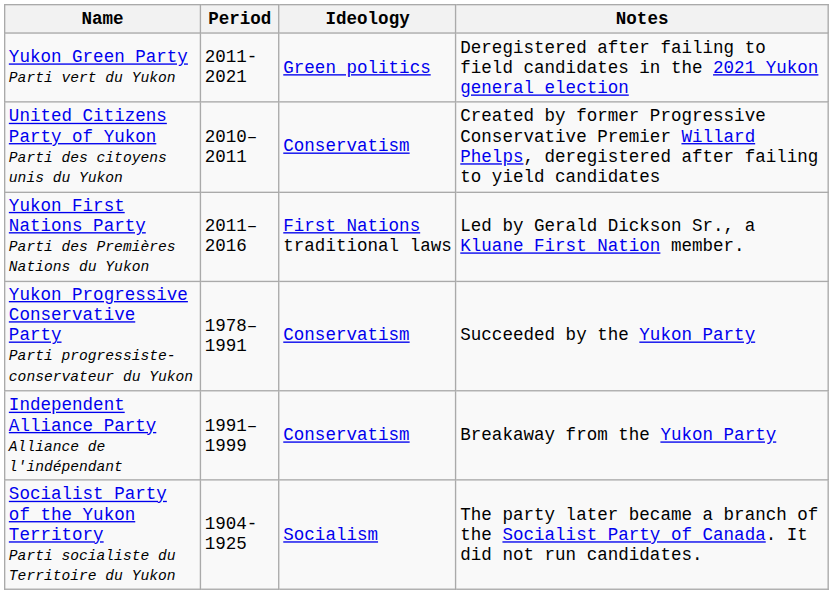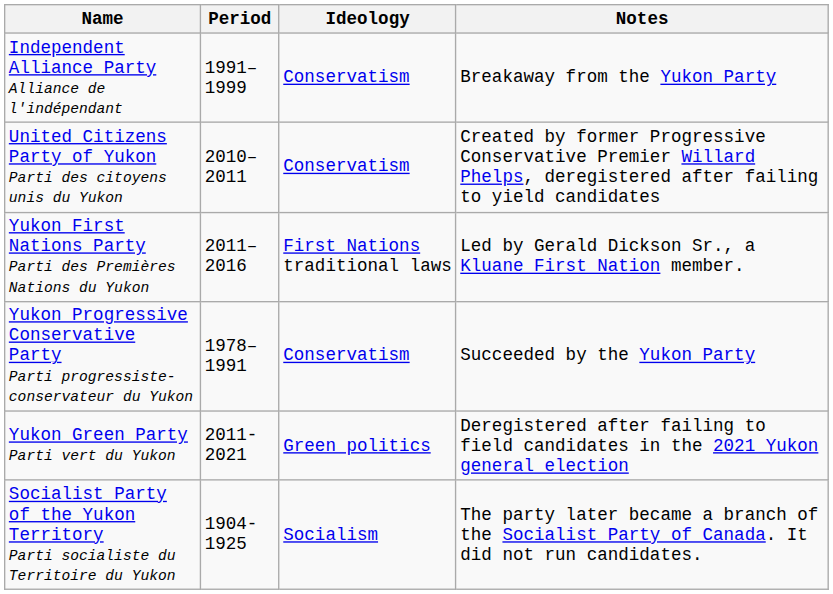rows swapped: Independent Alliance Party Alliance de l'indépendant <-> Yukon Green Party Parti vert du Yukon
